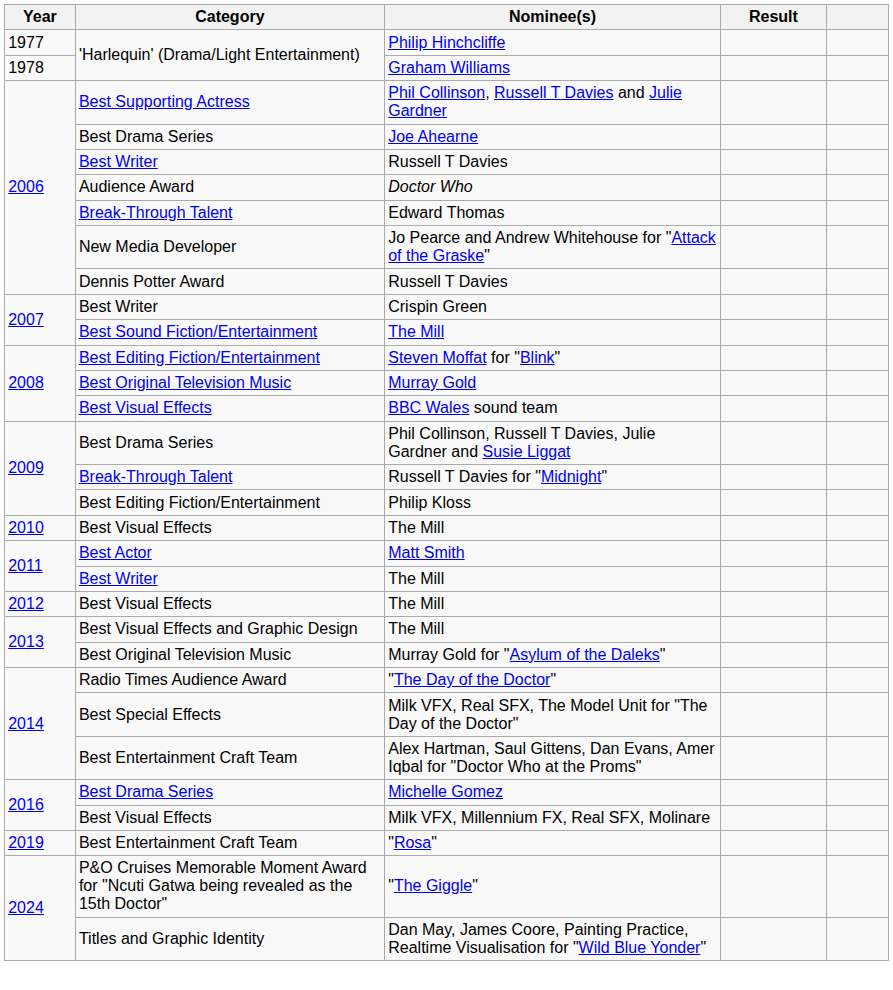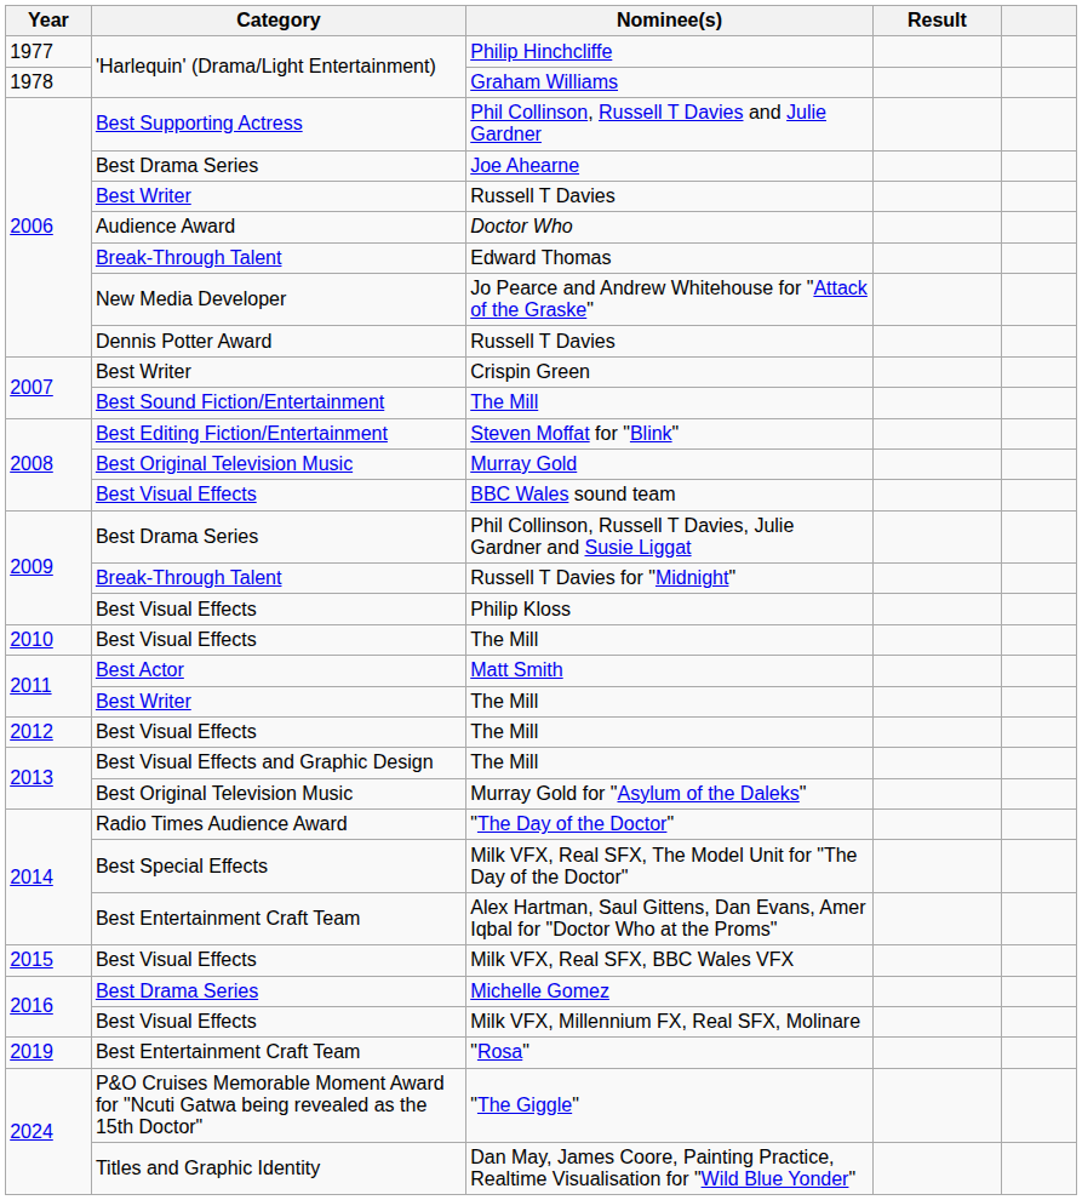Philip Kloss | Category: Best Editing Fiction/Entertainment -> Best Visual Effects
+ row: 2015 | Best Visual Effects | Milk VFX, Real SFX, BBC Wales VFX
